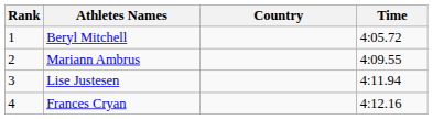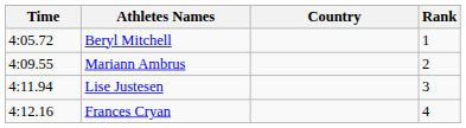columns swapped: Rank <-> Time
